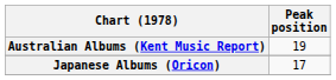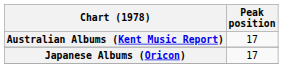Australian Albums (Kent Music Report) | Peak position: 19 -> 17
